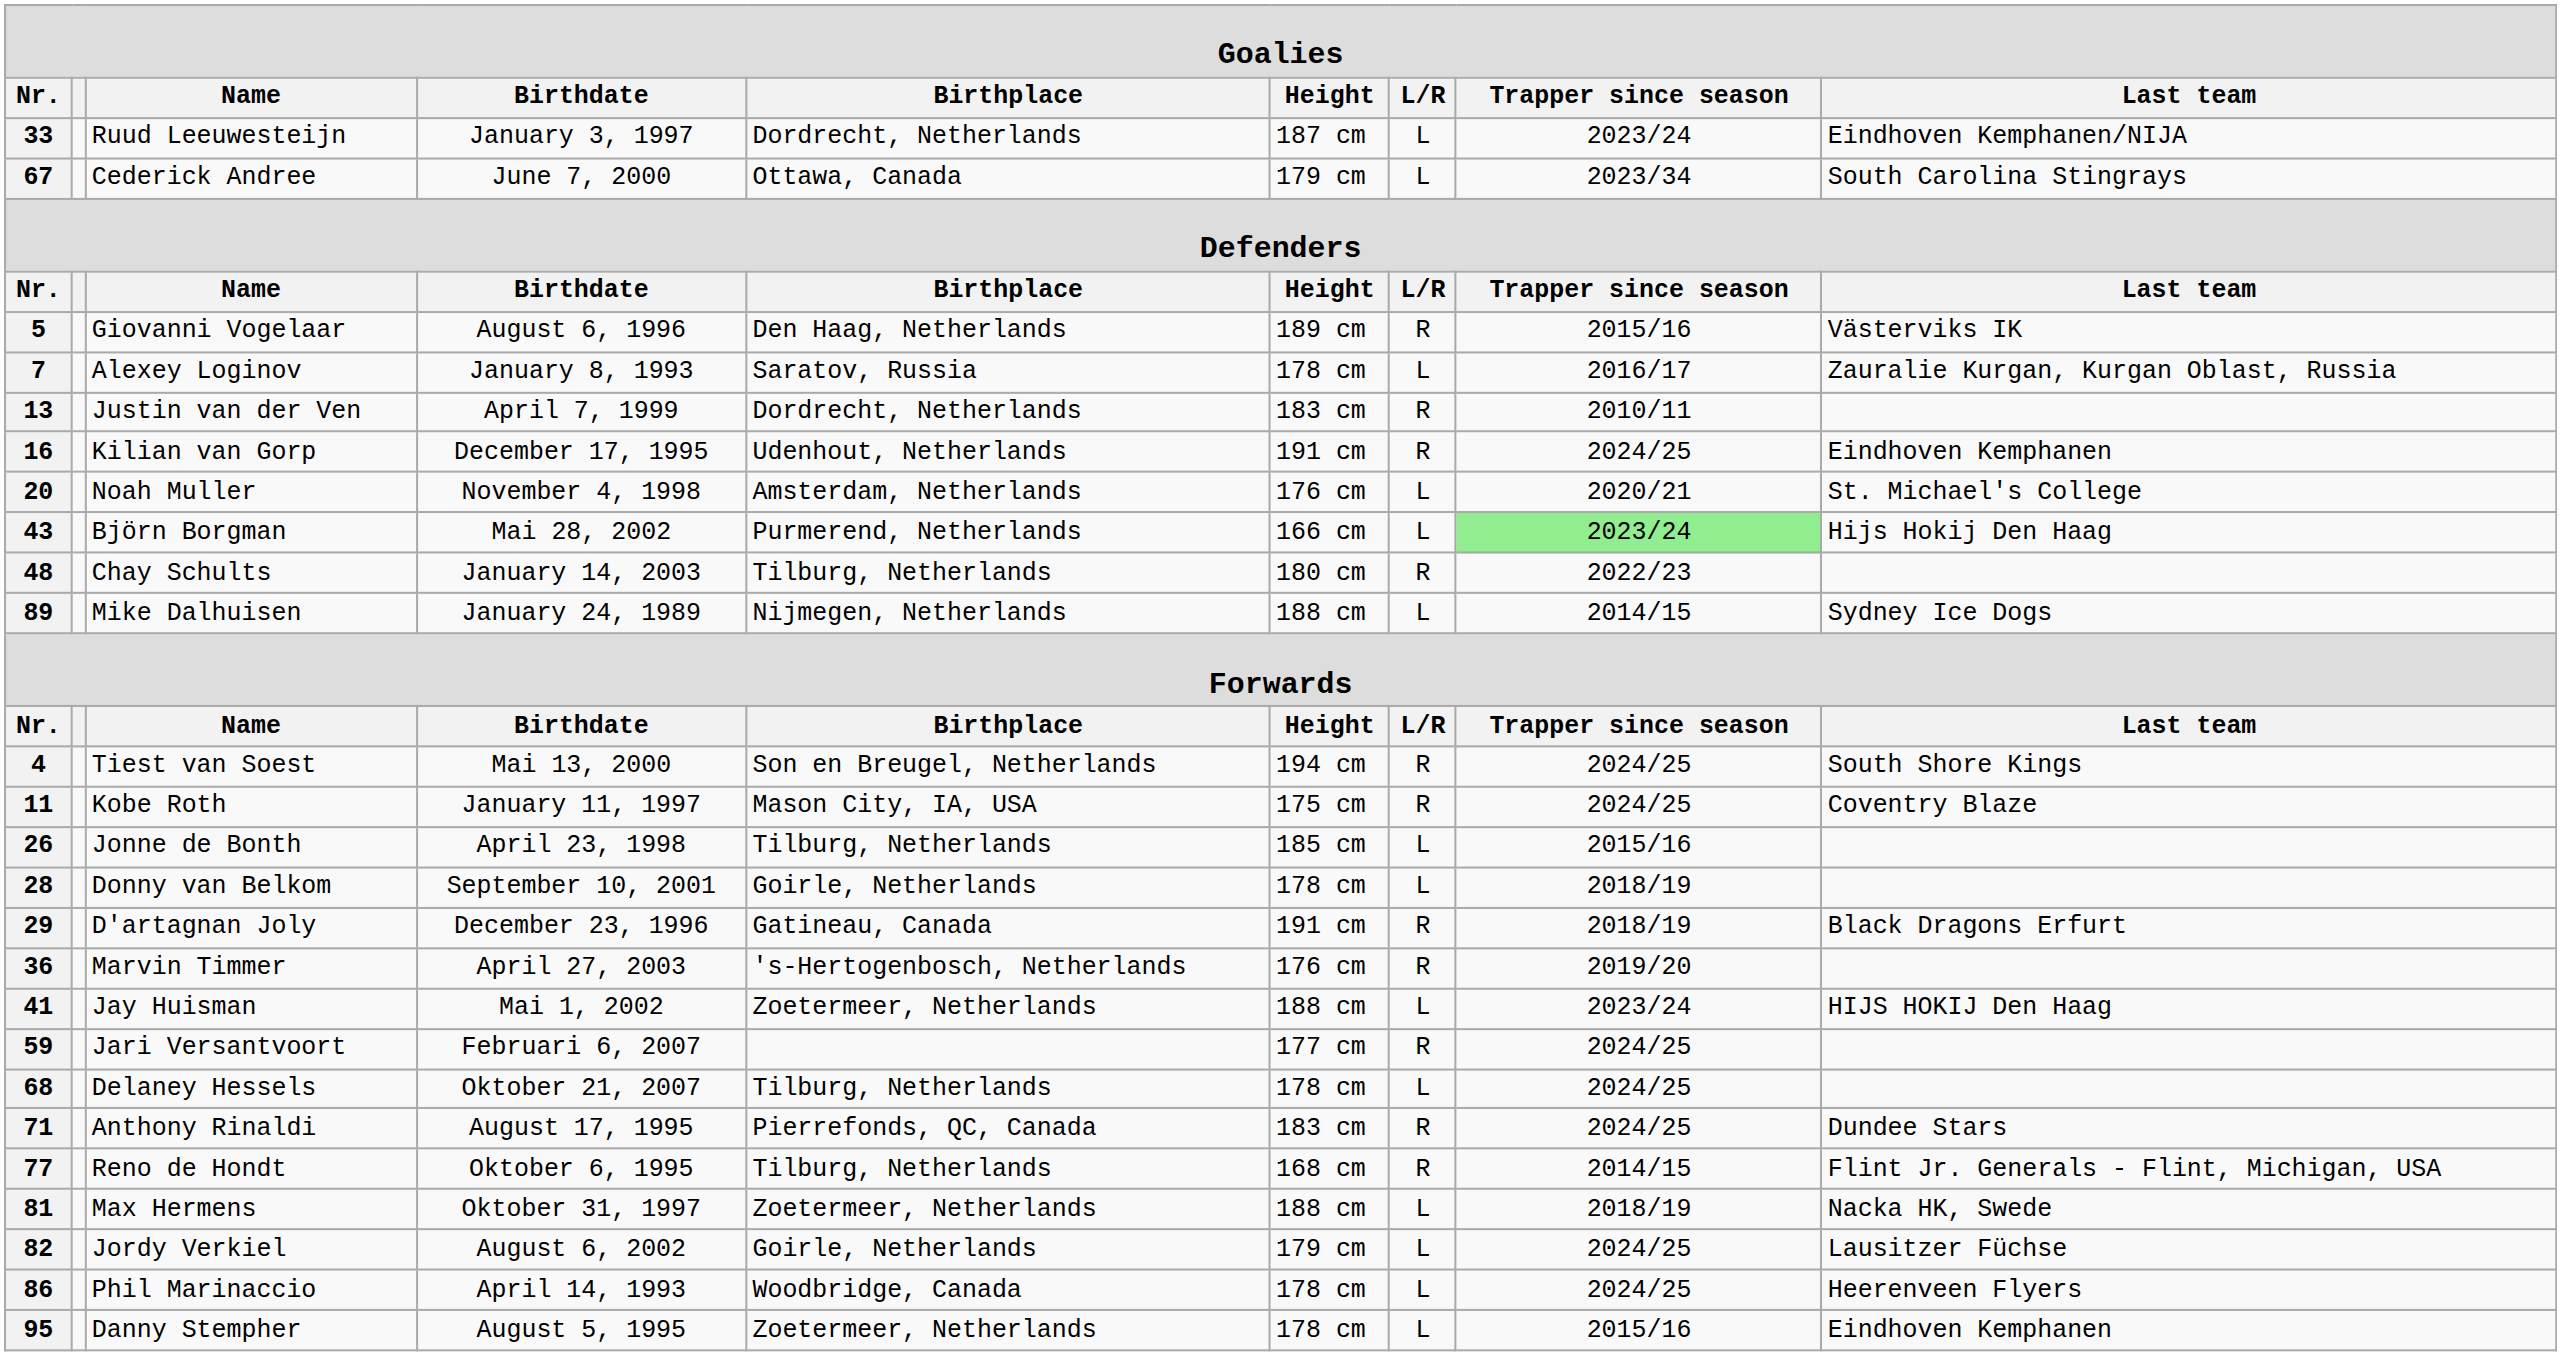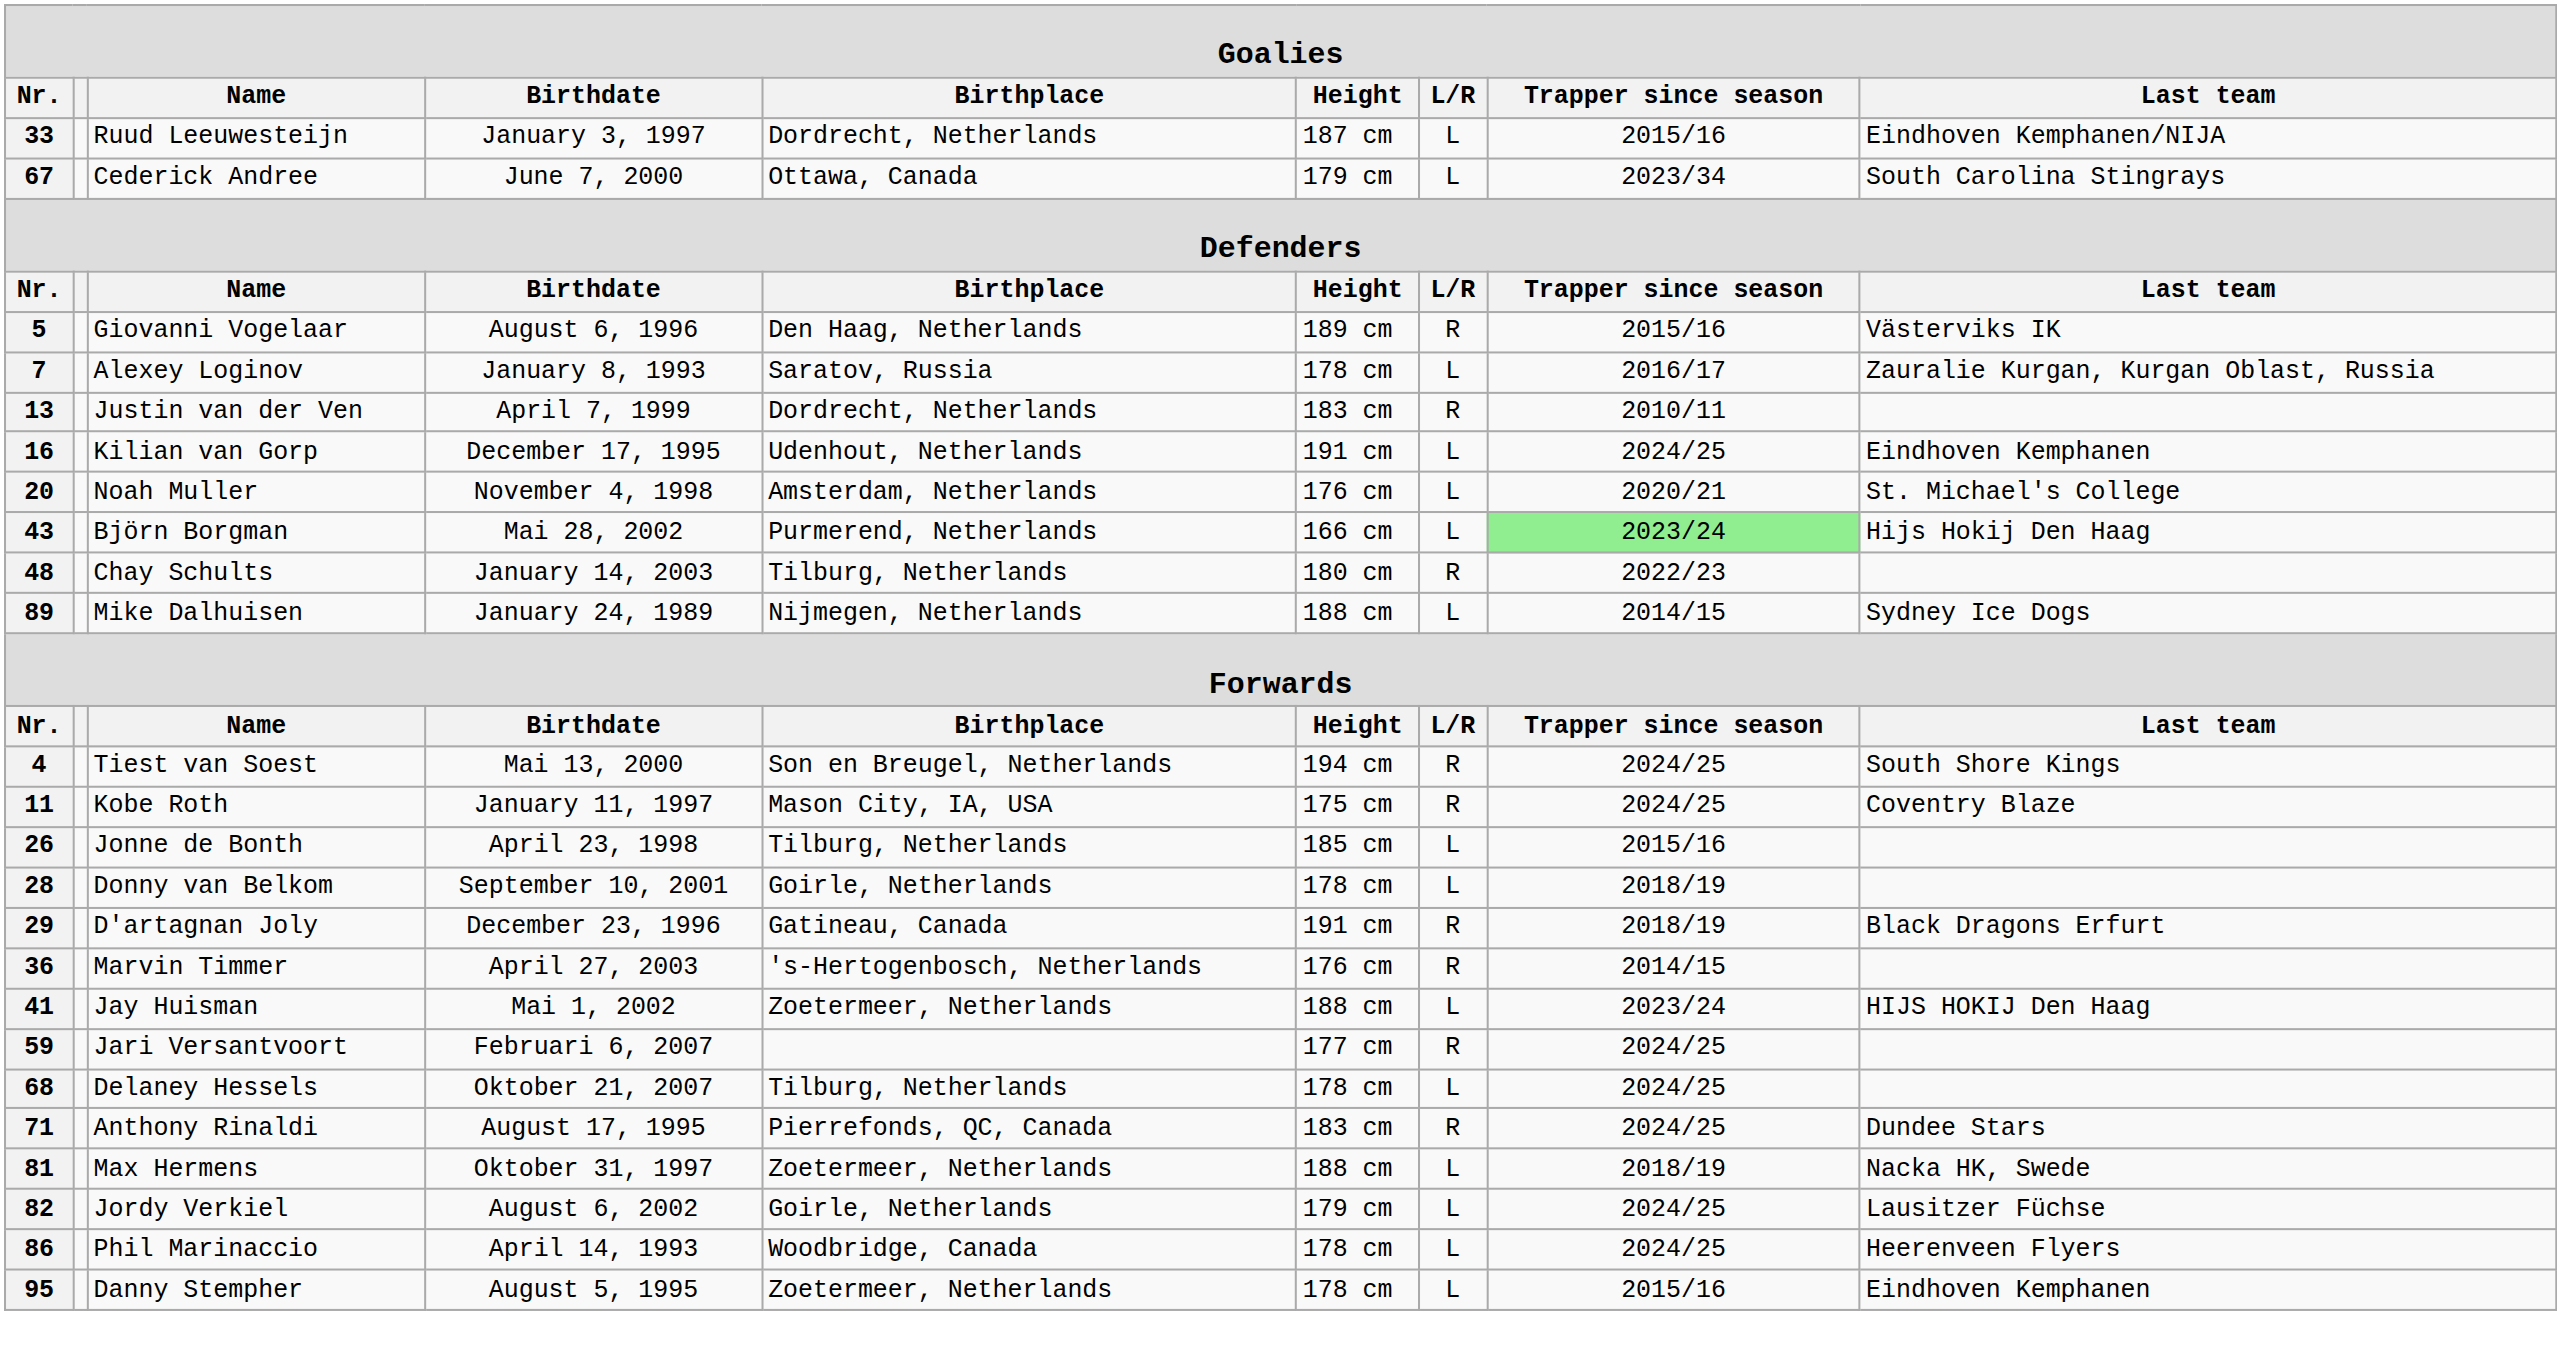33 | Trapper since season: 2023/24 -> 2015/16
16 | L/R: R -> L
36 | Trapper since season: 2019/20 -> 2014/15
- row: 77 | Reno de Hondt | Oktober 6, 1995 | Tilburg, Netherlands | 168 cm | R | 2014/15 | Flint Jr. Generals - Flint, Michigan, USA
